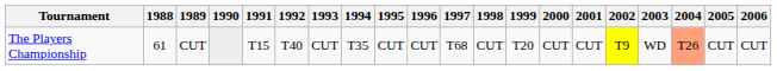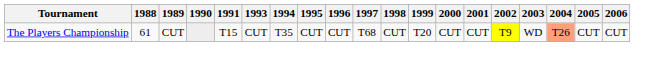- column: 1992 | T40
